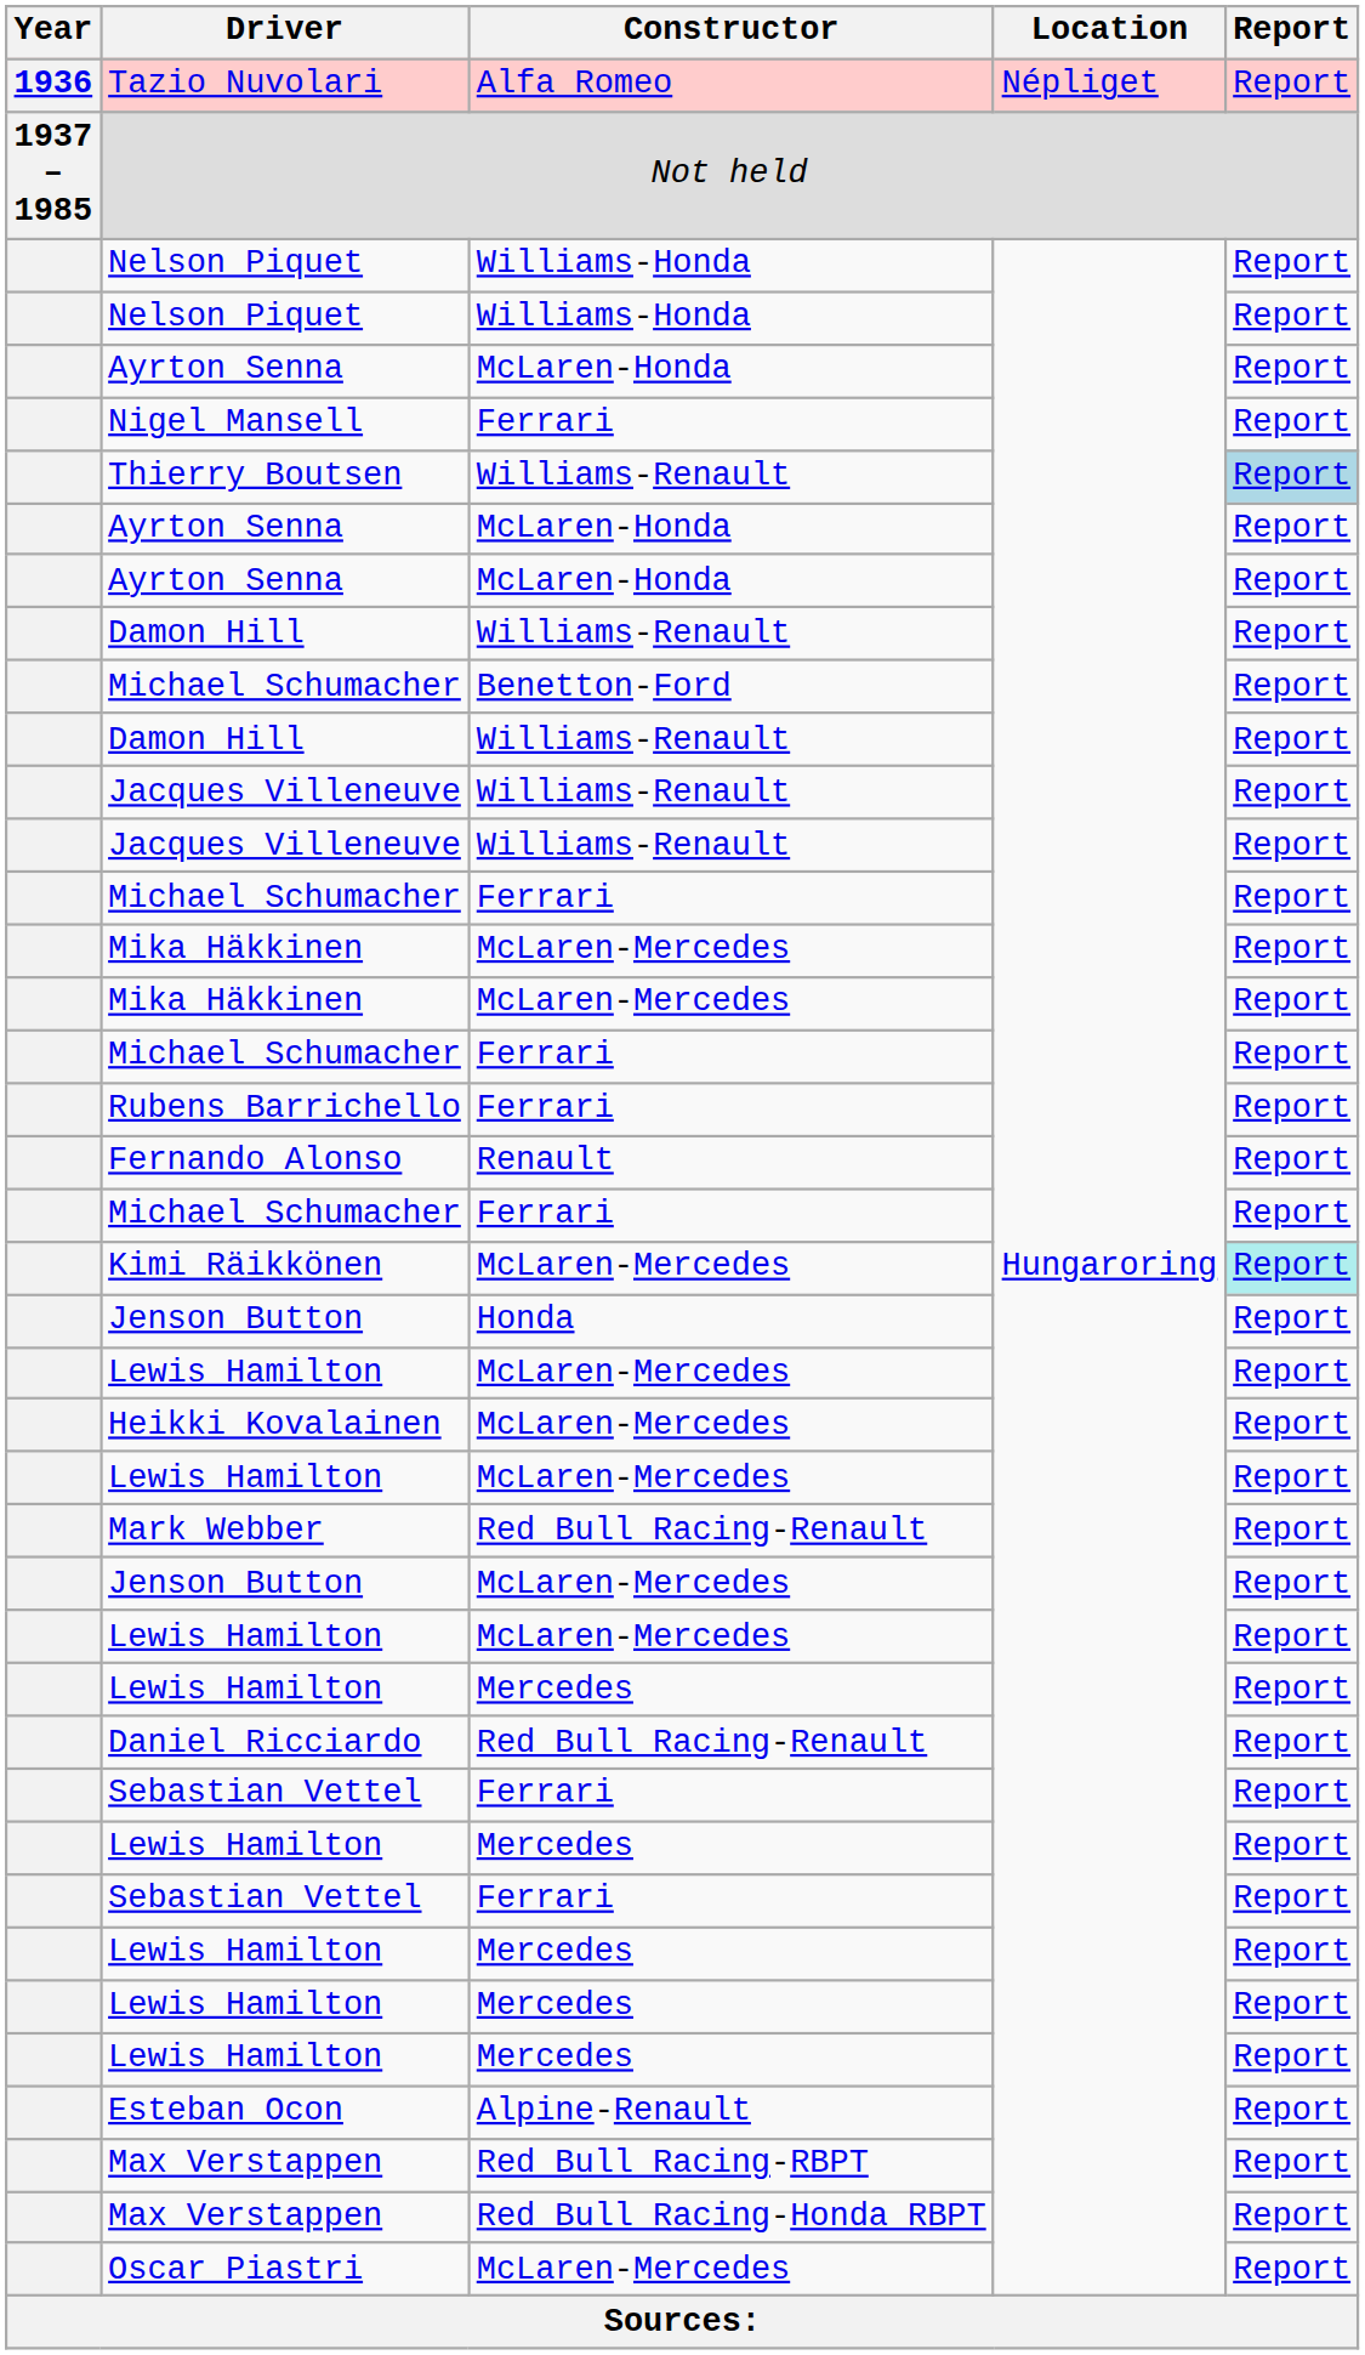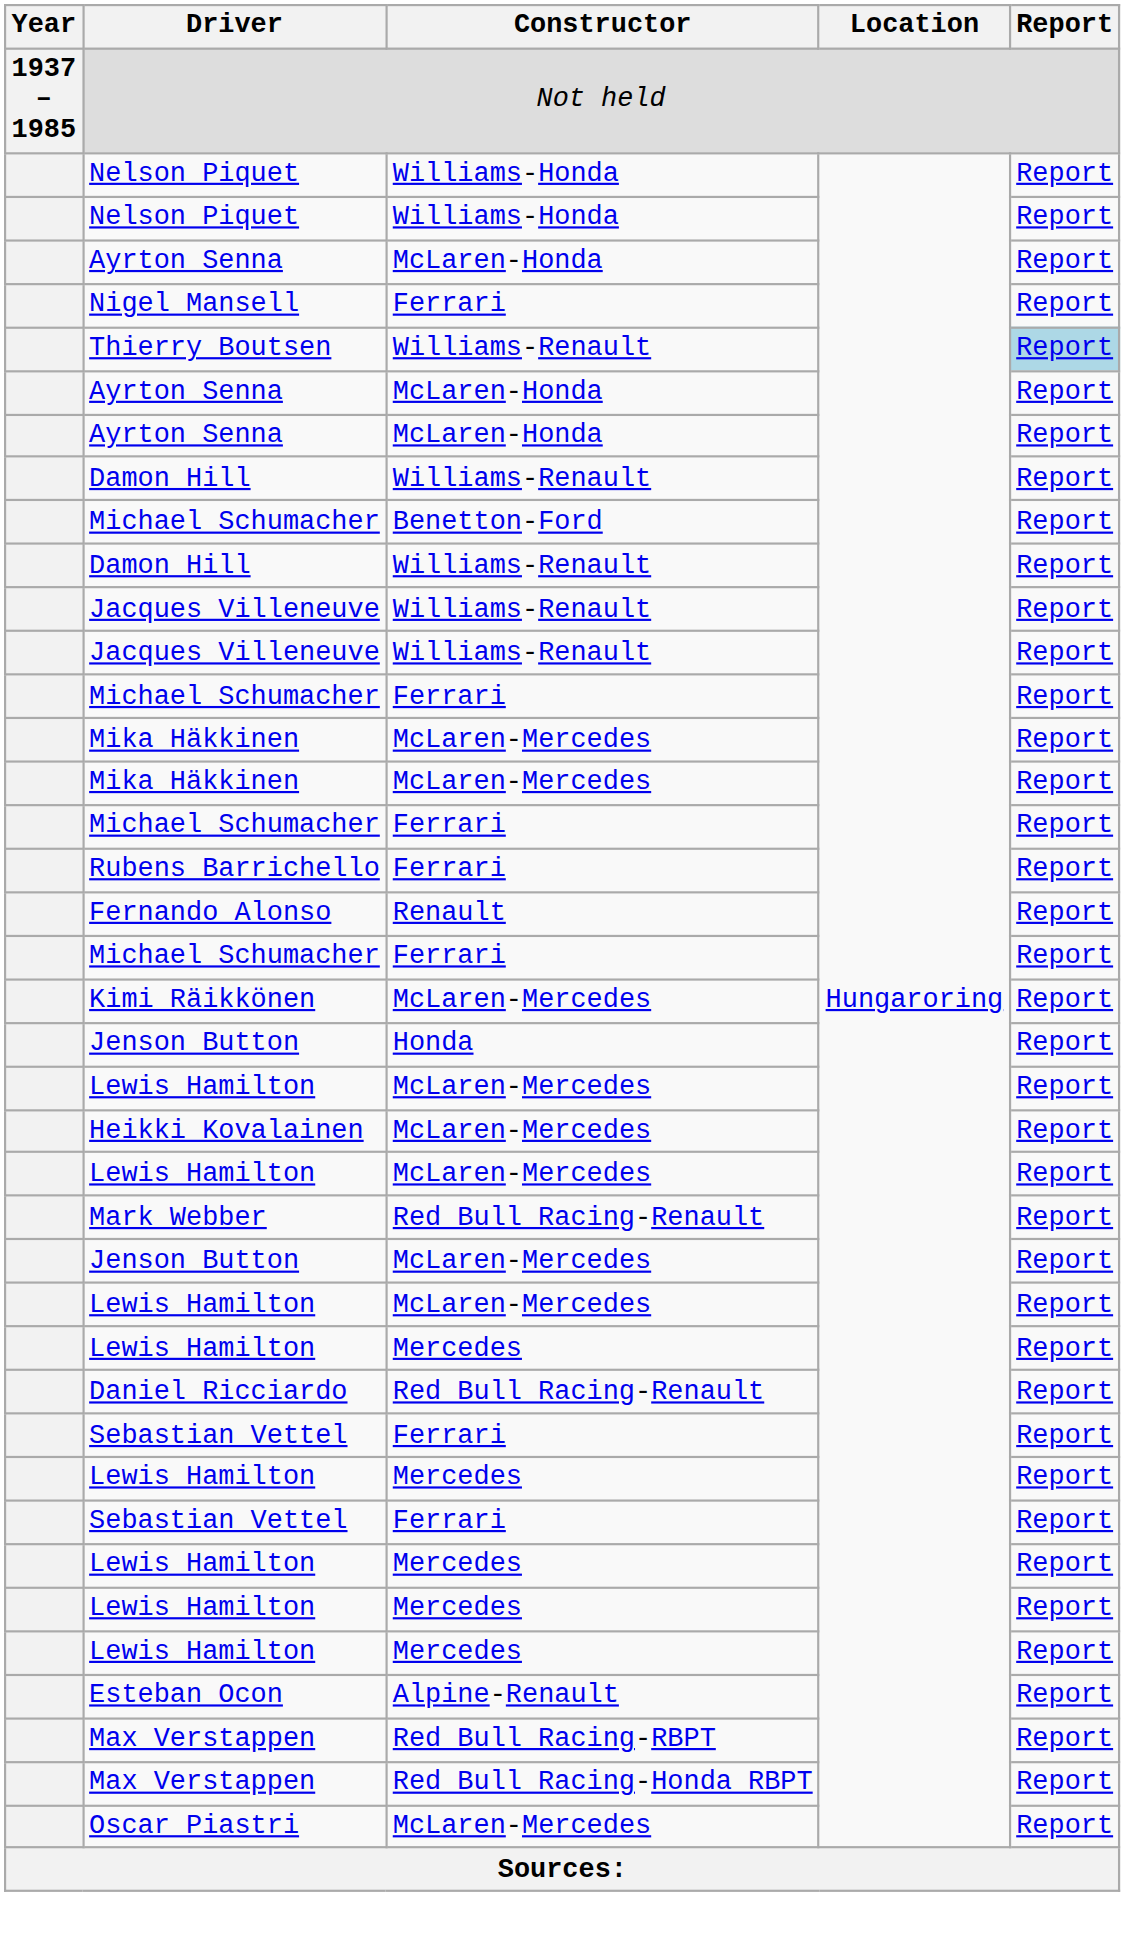- row: 1936 | Tazio Nuvolari | Alfa Romeo | Népliget | Report
Kimi Räikkönen | Report: paleturquoise background -> no background
